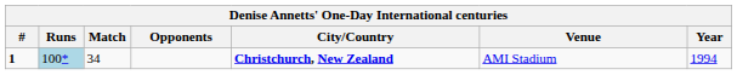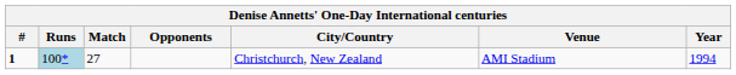1 | Match: 34 -> 27
1 | City/Country: bold -> normal
